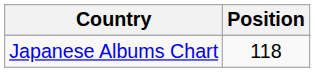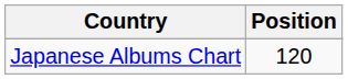Japanese Albums Chart | Position: 118 -> 120
